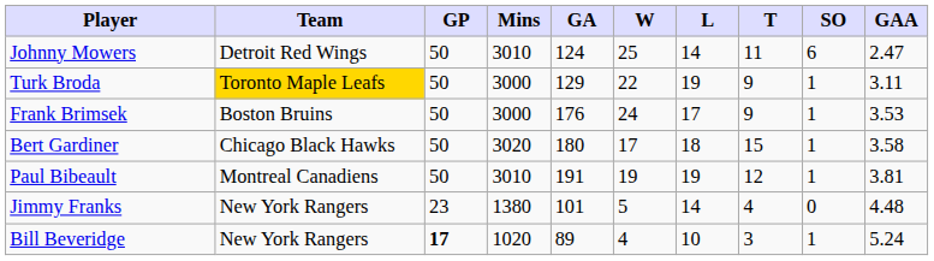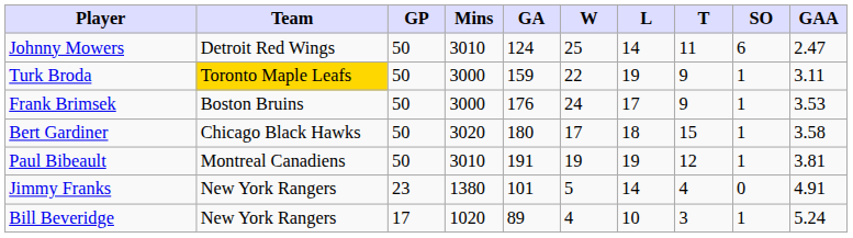Turk Broda | GA: 129 -> 159
Jimmy Franks | GAA: 4.48 -> 4.91
Bill Beveridge | GP: bold -> normal
